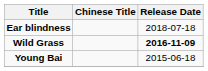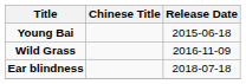rows swapped: Young Bai <-> Ear blindness
Wild Grass | Release Date: bold -> normal
